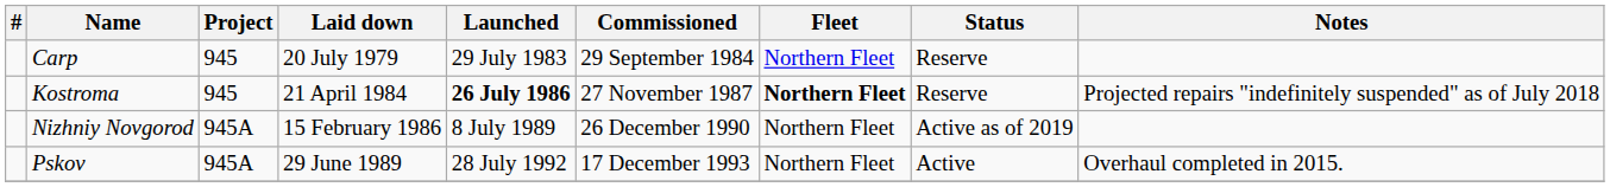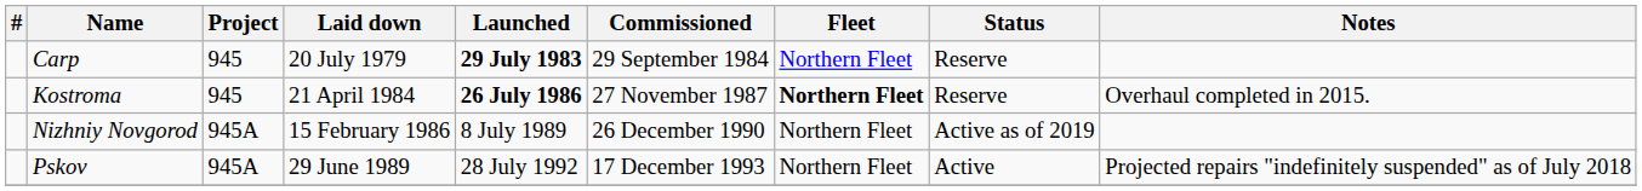Carp | Launched: normal -> bold
Kostroma | Notes: Projected repairs "indefinitely suspended" as of July 2018 -> Overhaul completed in 2015.
Pskov | Notes: Overhaul completed in 2015. -> Projected repairs "indefinitely suspended" as of July 2018
